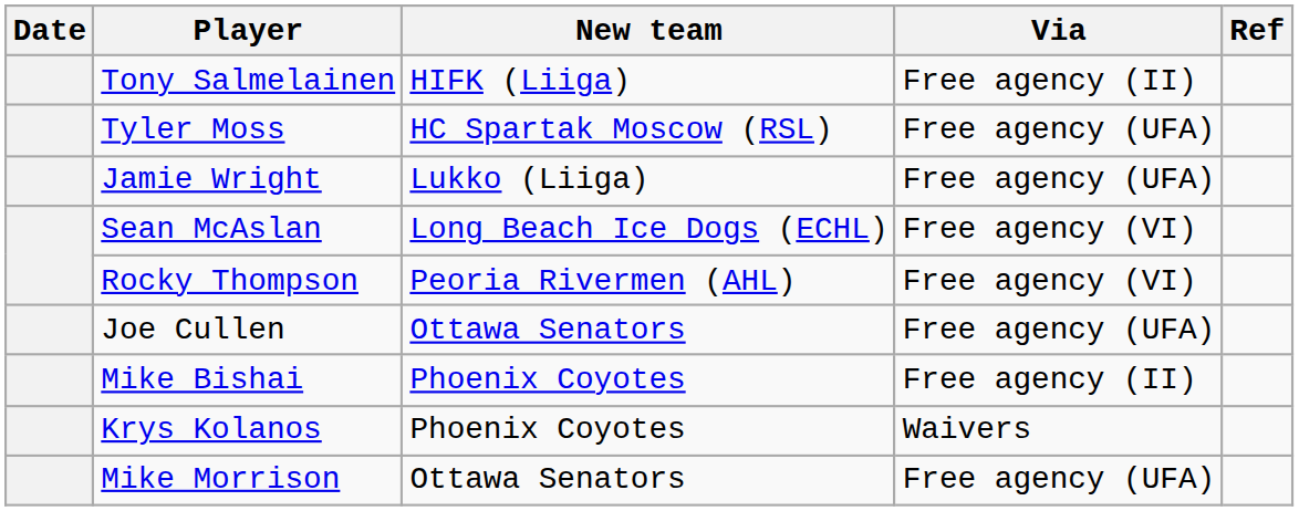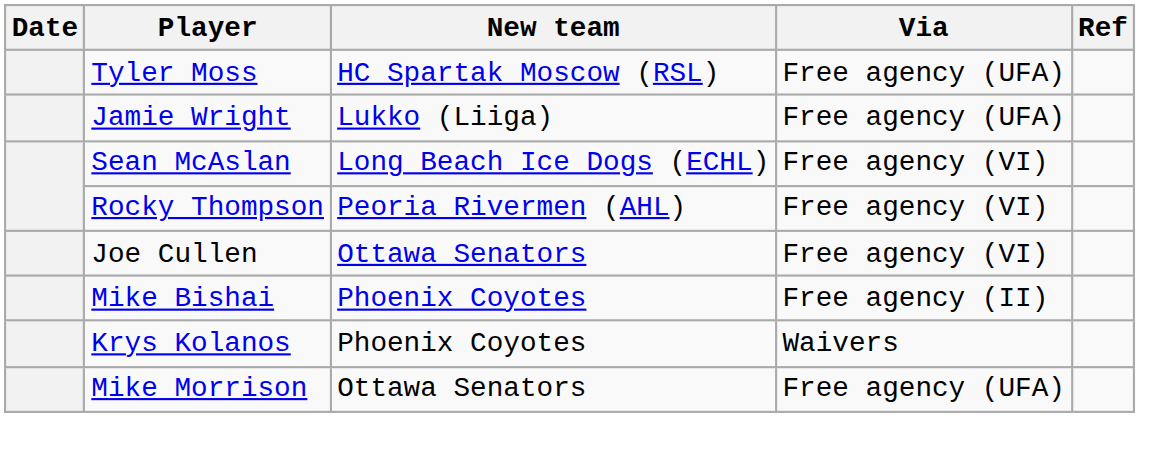- row: Tony Salmelainen | HIFK (Liiga) | Free agency (II)
Joe Cullen | Via: Free agency (UFA) -> Free agency (VI)
